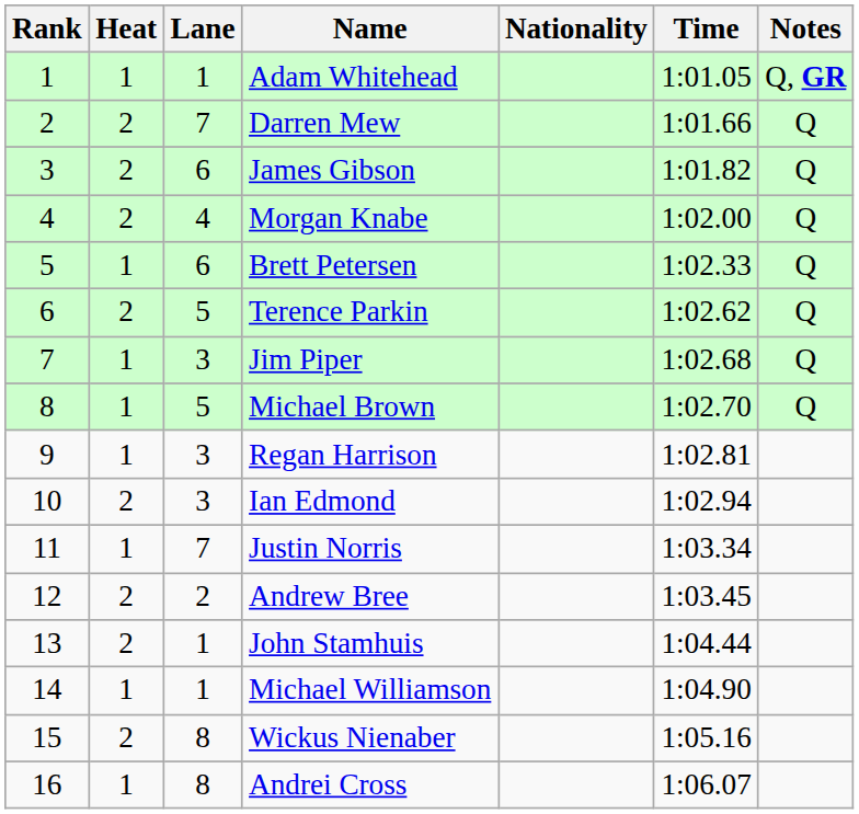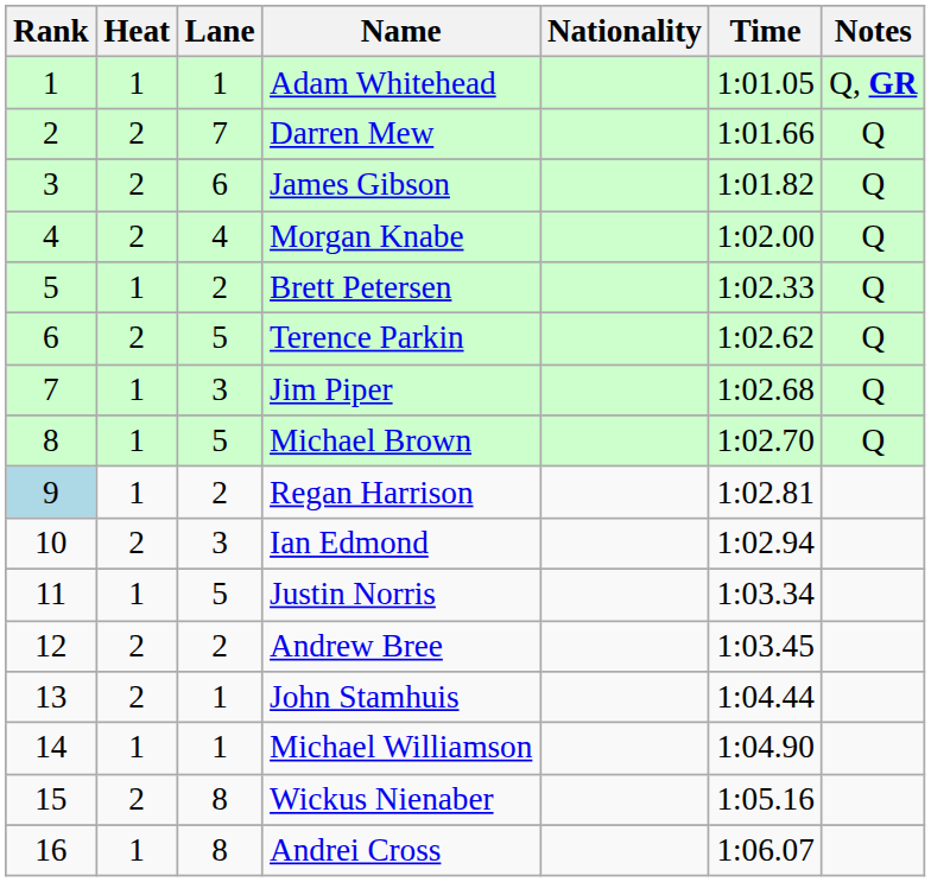Brett Petersen | Lane: 6 -> 2
Regan Harrison | Rank: no background -> lightblue background
Regan Harrison | Lane: 3 -> 2
Justin Norris | Lane: 7 -> 5
